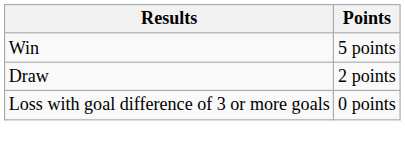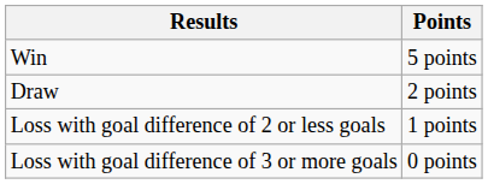+ row: Loss with goal difference of 2 or less goals | 1 points
